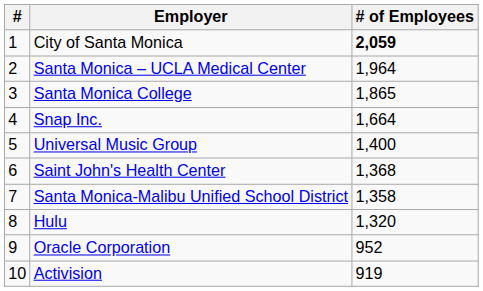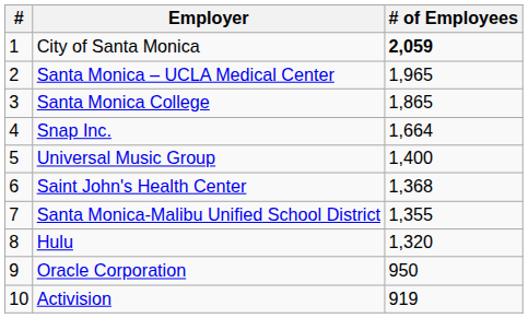Santa Monica – UCLA Medical Center | # of Employees: 1,964 -> 1,965
Santa Monica-Malibu Unified School District | # of Employees: 1,358 -> 1,355
Oracle Corporation | # of Employees: 952 -> 950
